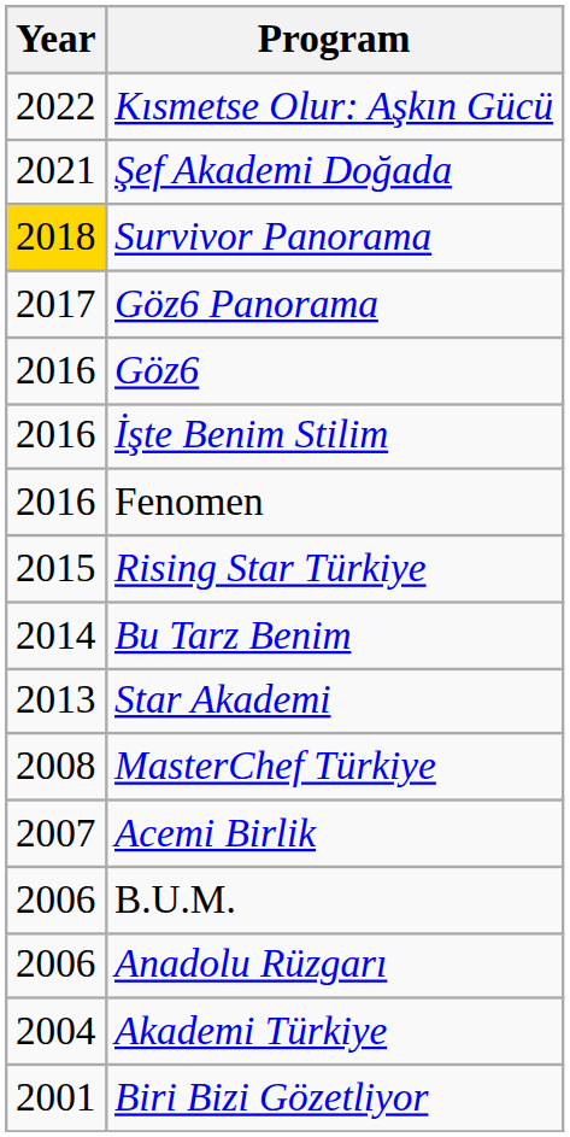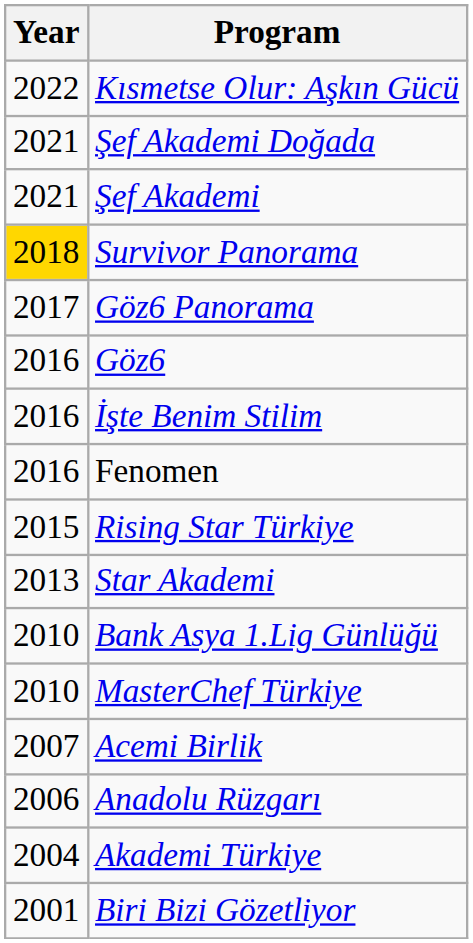+ row: 2021 | Şef Akademi
- row: 2014 | Bu Tarz Benim
+ row: 2010 | Bank Asya 1.Lig Günlüğü
MasterChef Türkiye | Year: 2008 -> 2010
- row: 2006 | B.U.M.
